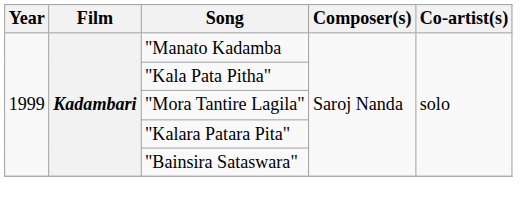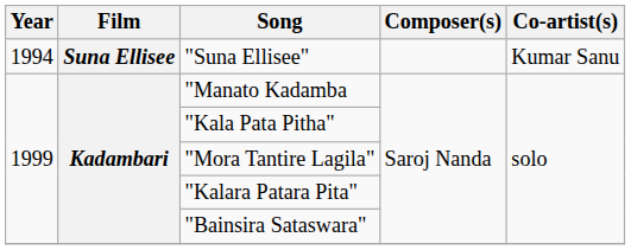+ row: 1994 | Suna Ellisee | "Suna Ellisee" | Kumar Sanu
